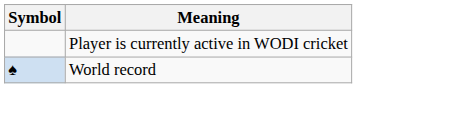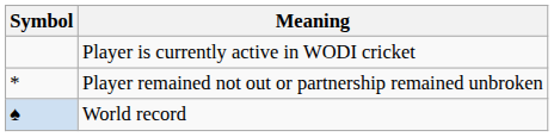+ row: * | Player remained not out or partnership remained unbroken
